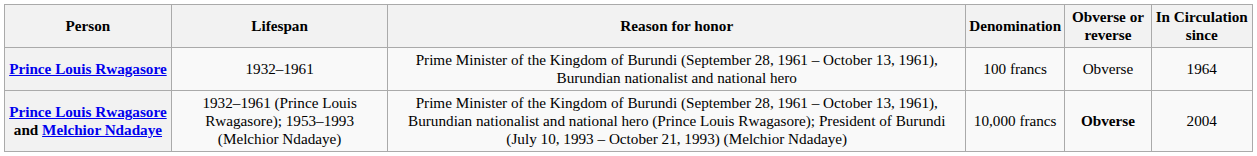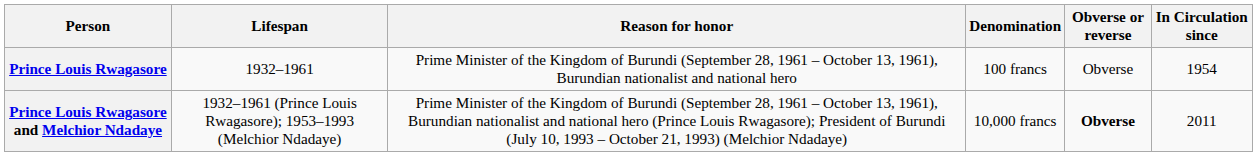Prince Louis Rwagasore | In Circulation since: 1964 -> 1954
Prince Louis Rwagasore and Melchior Ndadaye | In Circulation since: 2004 -> 2011
